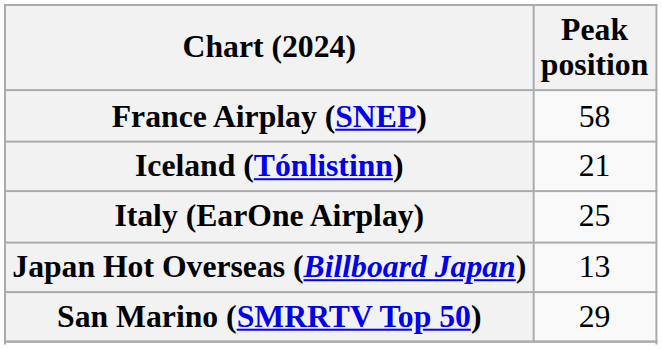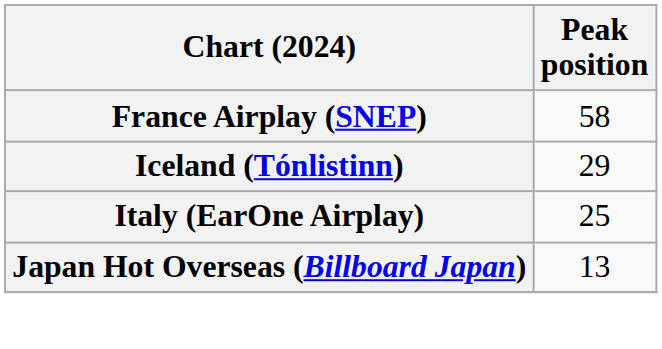Iceland (Tónlistinn) | Peak position: 21 -> 29
- row: San Marino (SMRRTV Top 50) | 29
